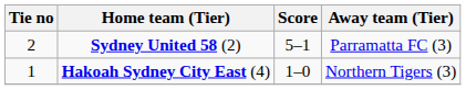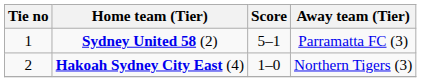Sydney United 58 (2) | Tie no: 2 -> 1
Hakoah Sydney City East (4) | Tie no: 1 -> 2
